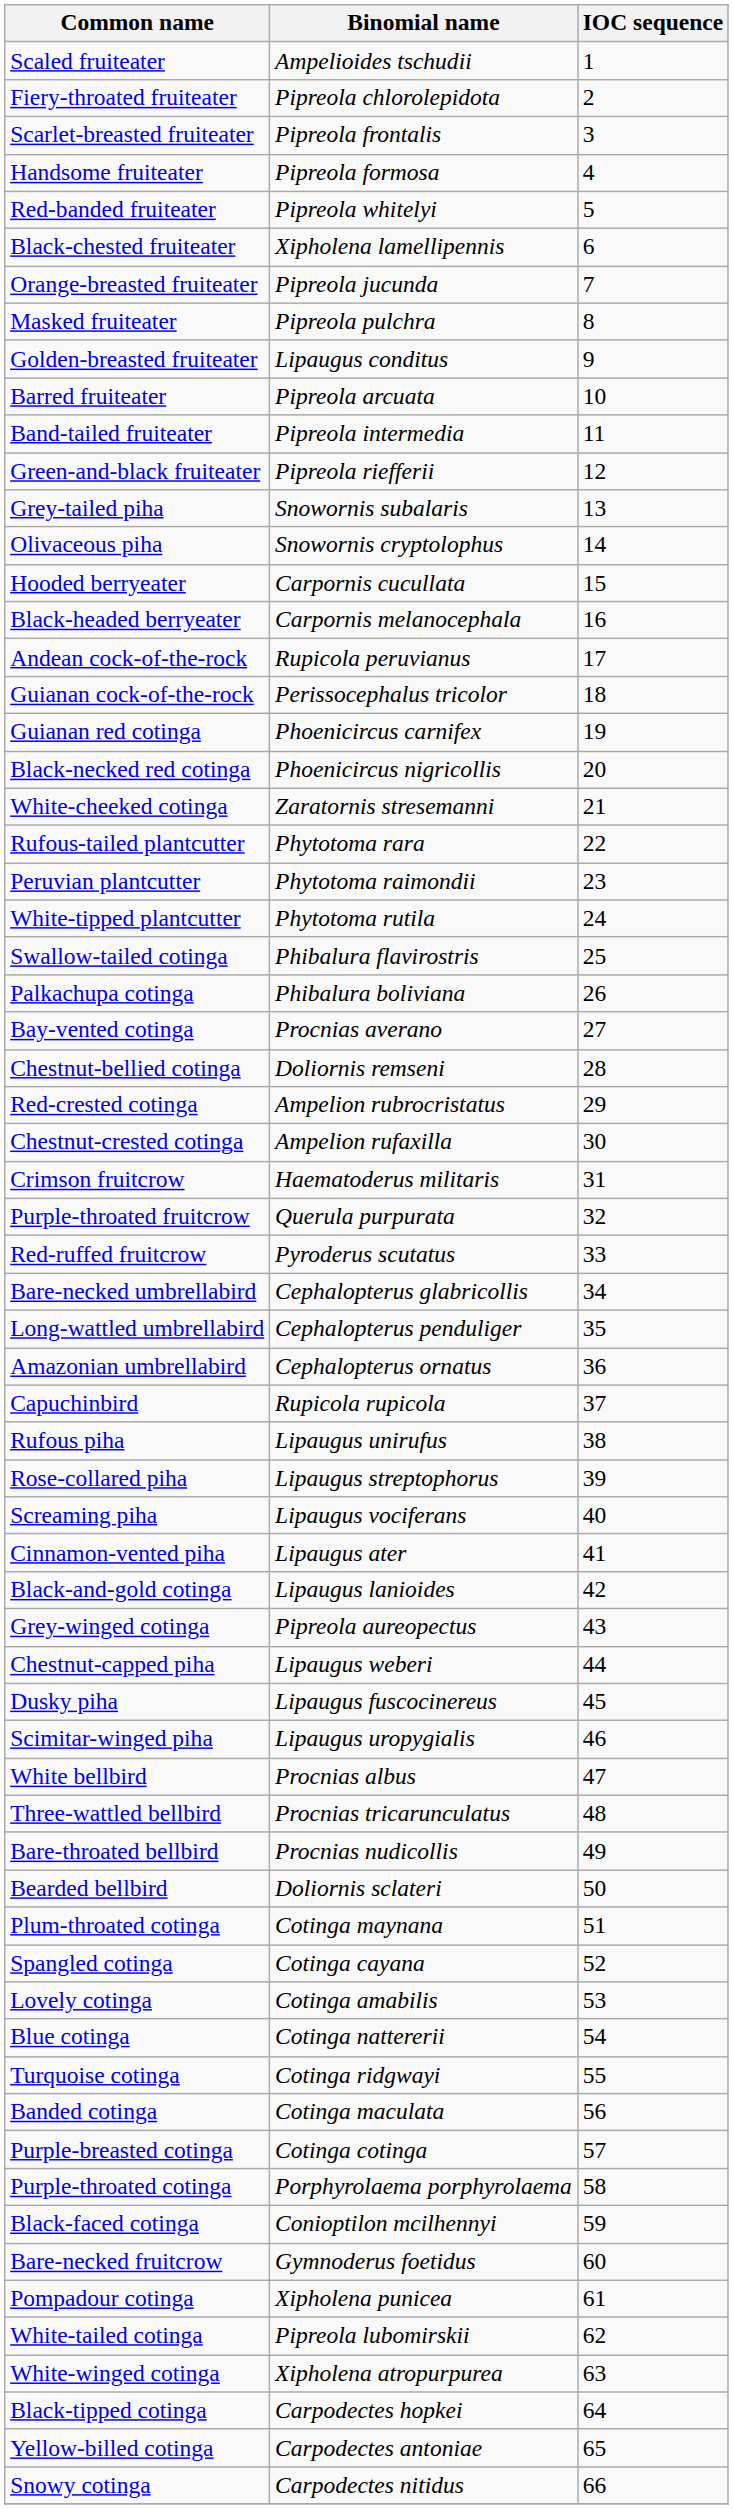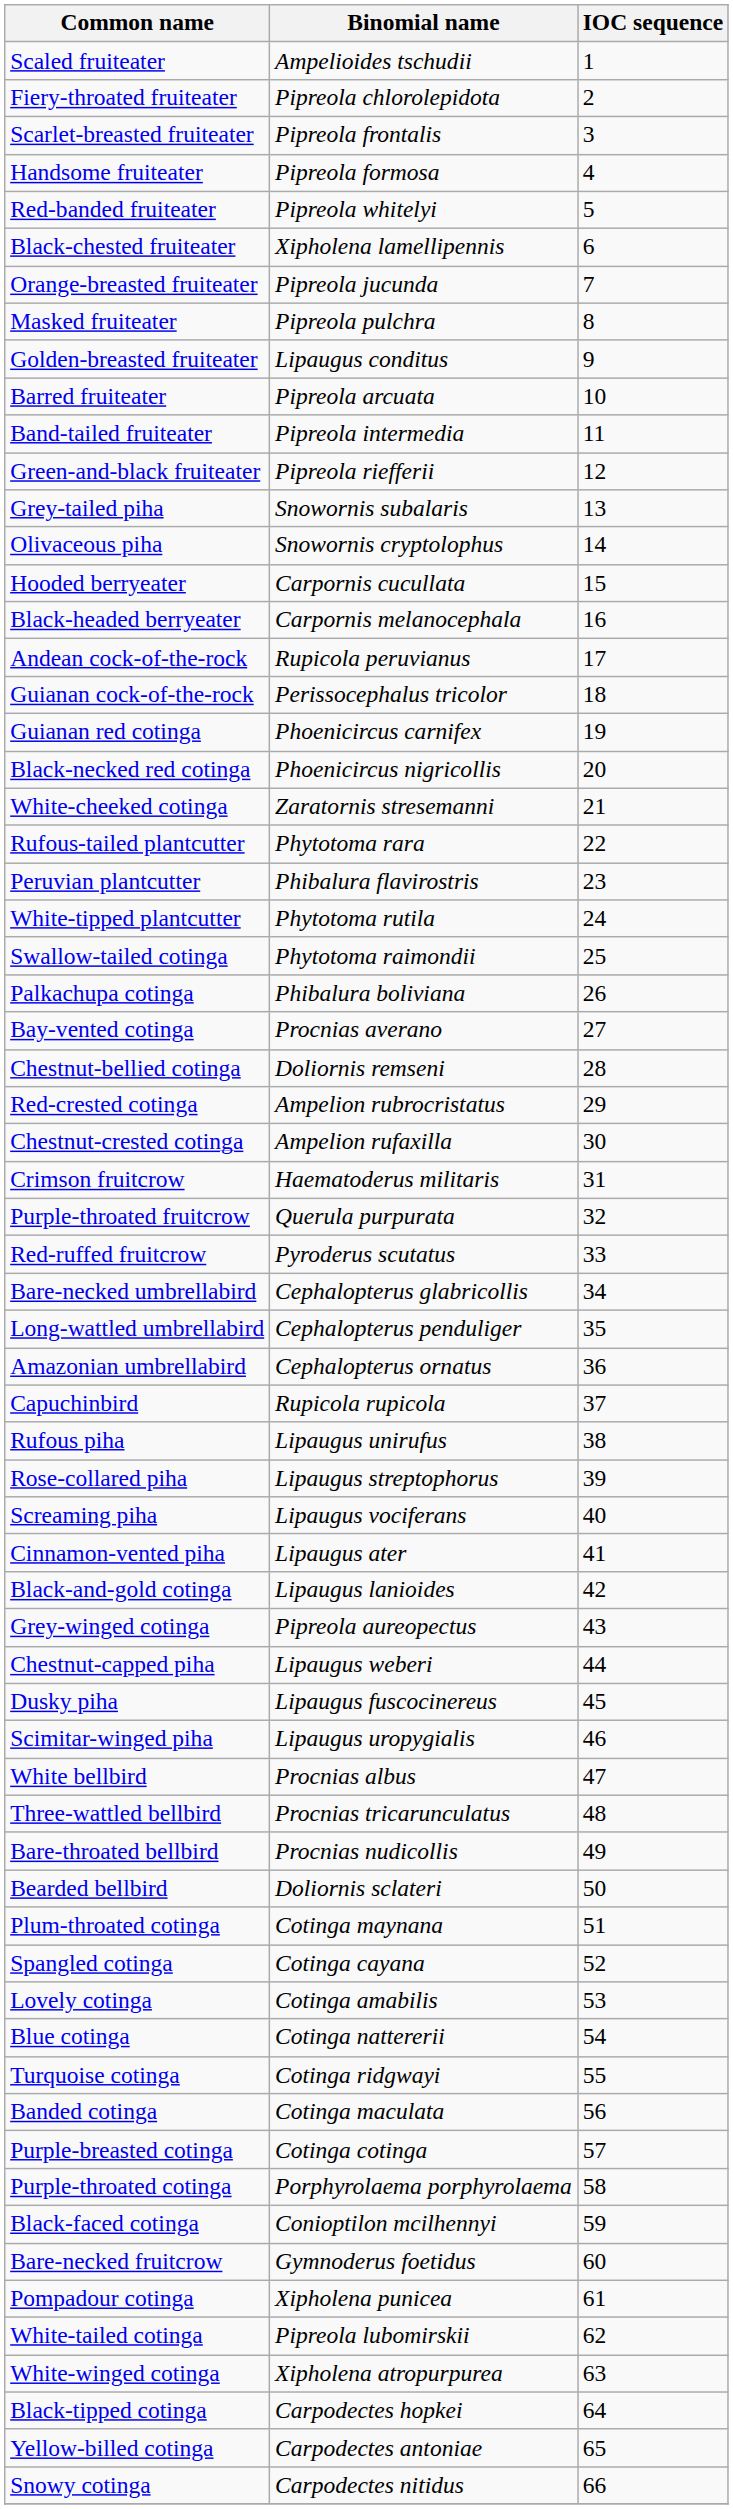Peruvian plantcutter | Binomial name: Phytotoma raimondii -> Phibalura flavirostris
Swallow-tailed cotinga | Binomial name: Phibalura flavirostris -> Phytotoma raimondii
